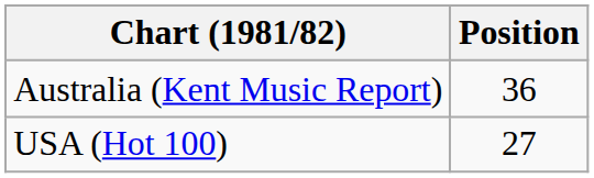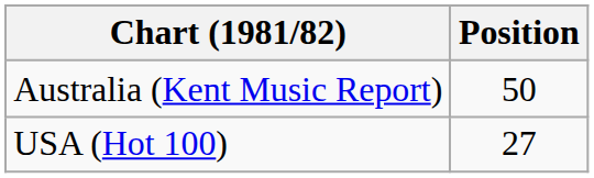Australia (Kent Music Report) | Position: 36 -> 50
